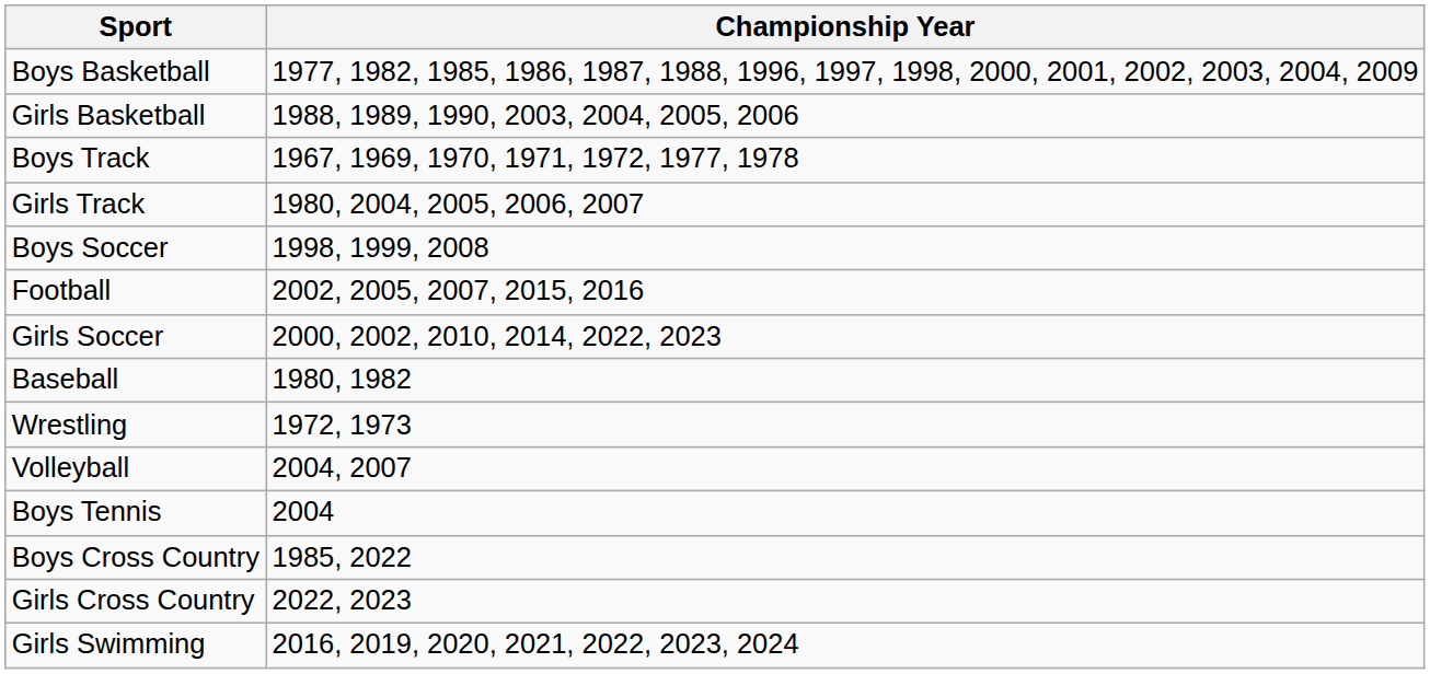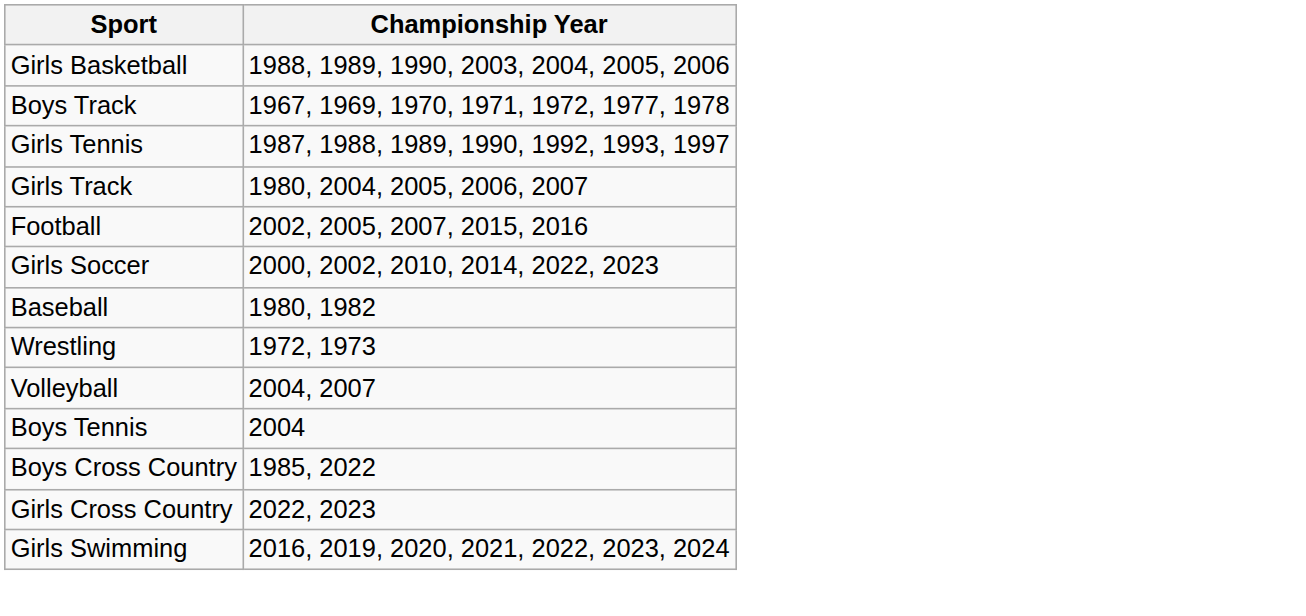- row: Boys Basketball | 1977, 1982, 1985, 1986, 1987, 1988, 1996, 1997, 1998, 2000, 2001, 2002, 2003, 2004, 2009
+ row: Girls Tennis | 1987, 1988, 1989, 1990, 1992, 1993, 1997
- row: Boys Soccer | 1998, 1999, 2008
